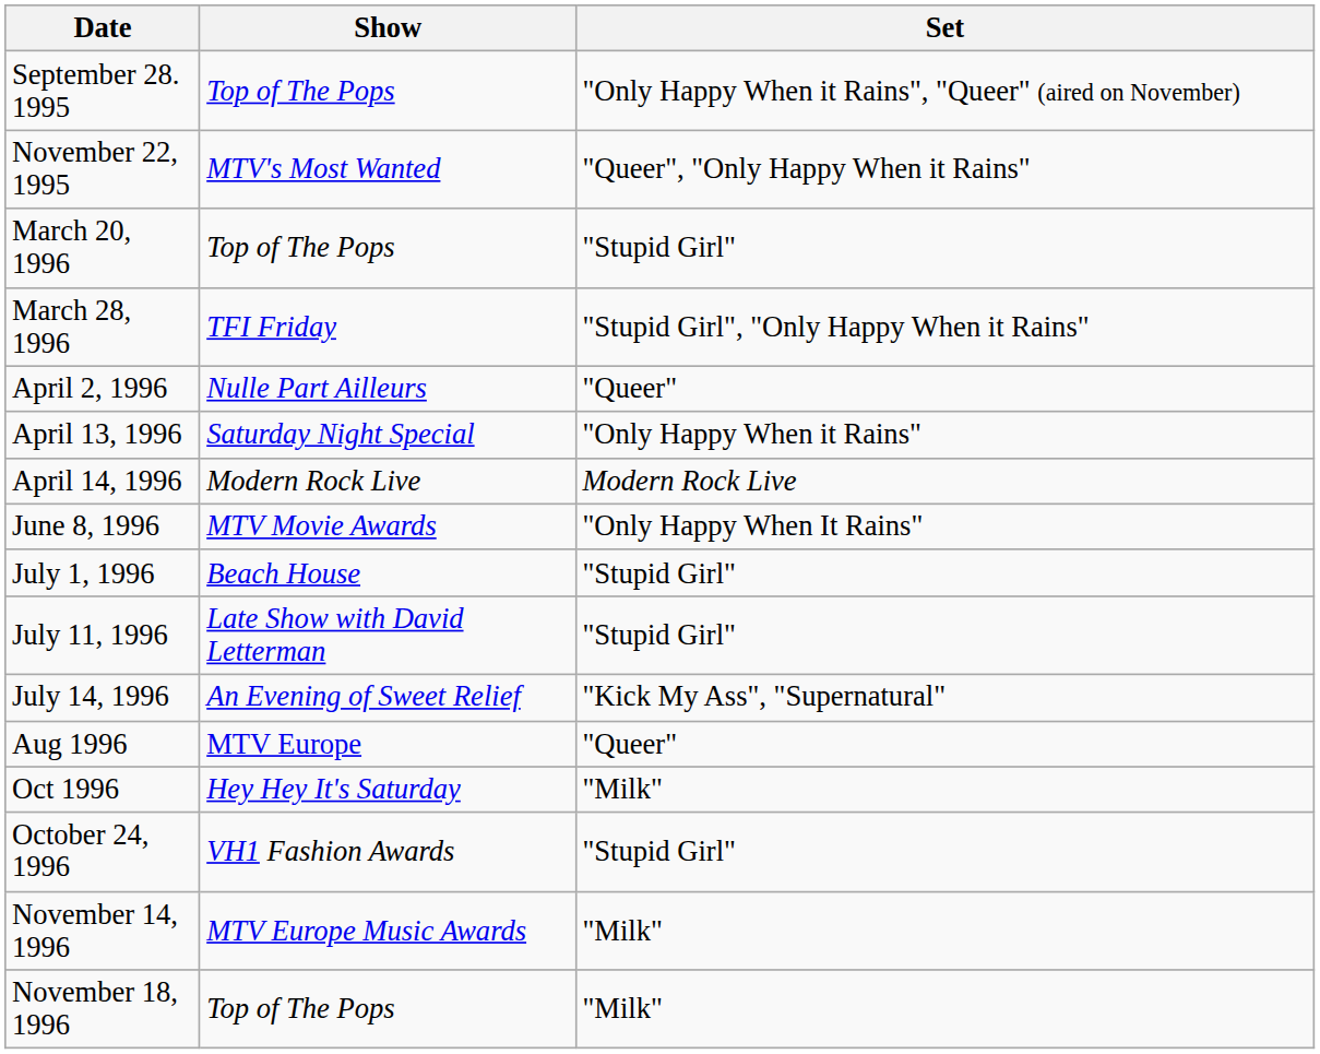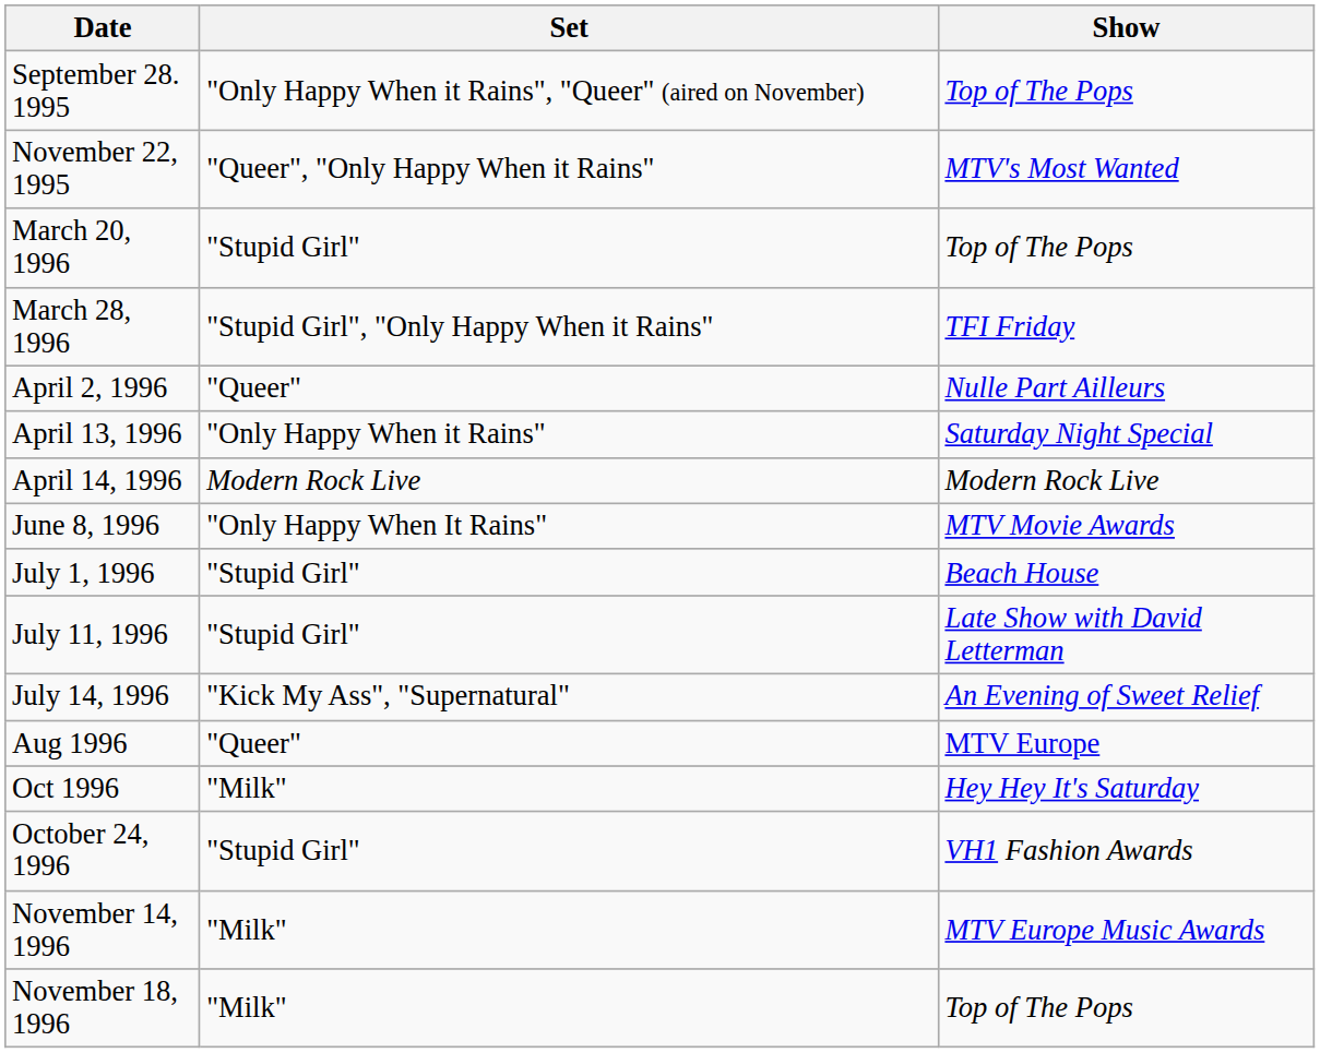columns swapped: Show <-> Set
